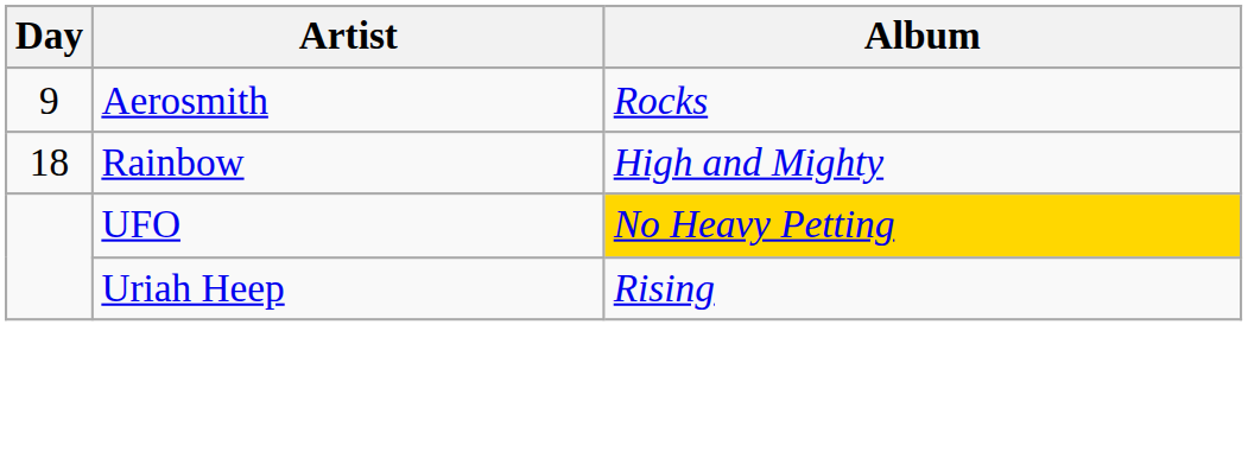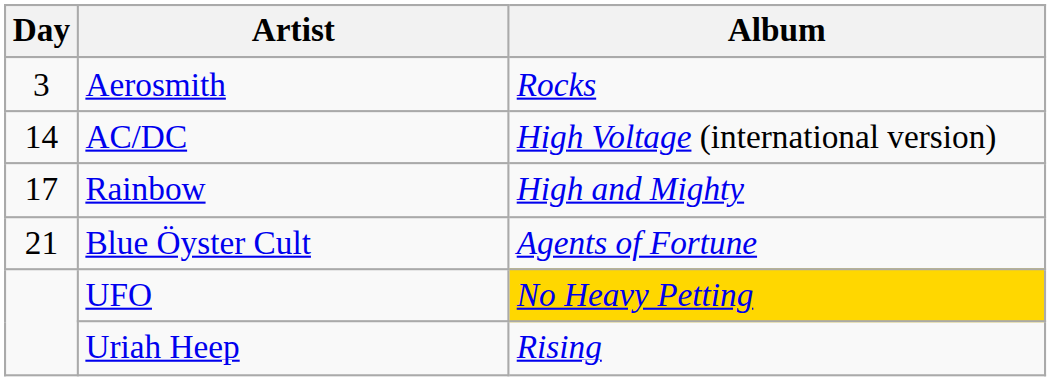Aerosmith | Day: 9 -> 3
+ row: 14 | AC/DC | High Voltage (international version)
Rainbow | Day: 18 -> 17
+ row: 21 | Blue Öyster Cult | Agents of Fortune
